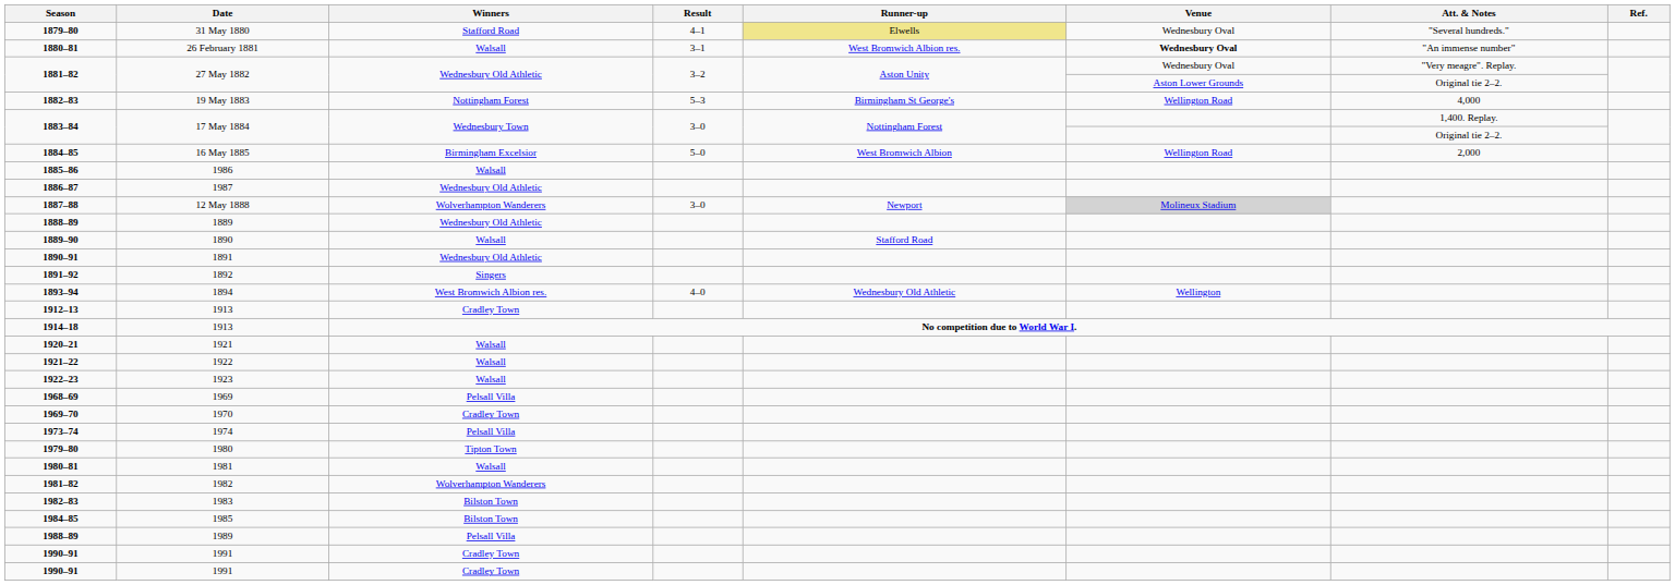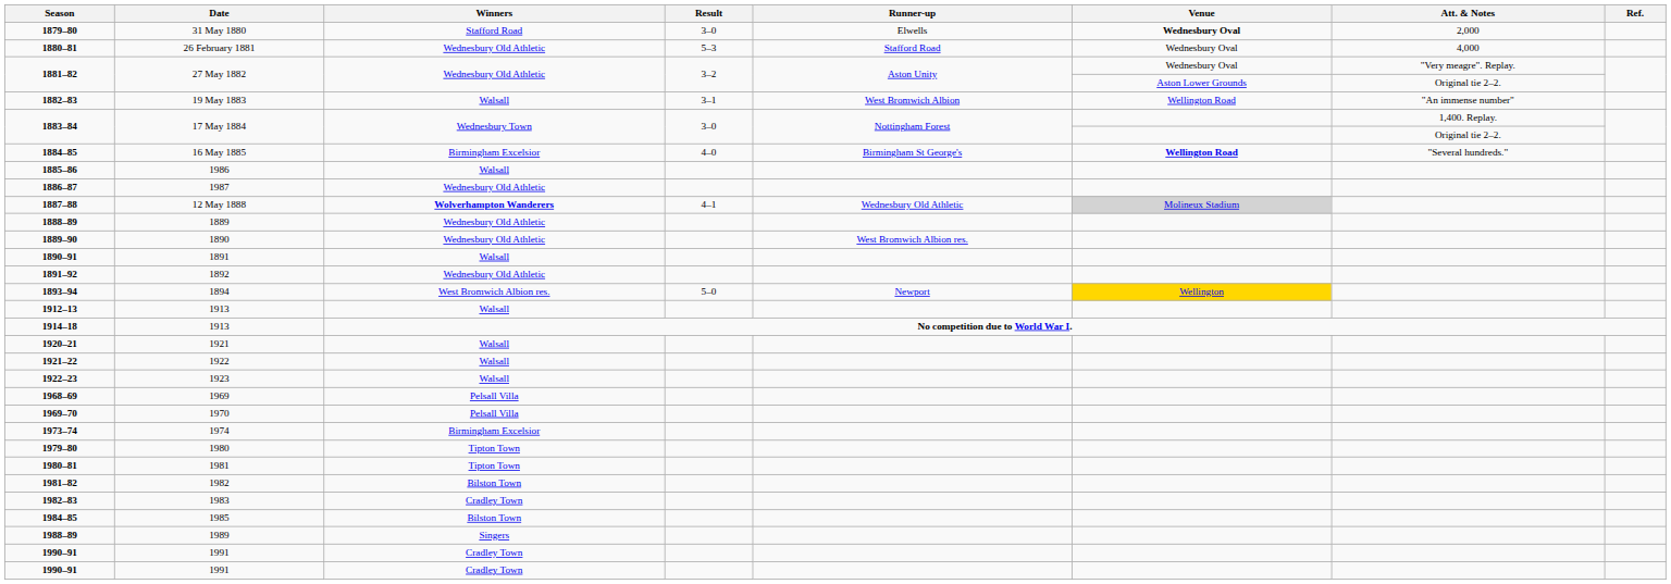1879–80 | Result: 4–1 -> 3–0
1879–80 | Runner-up: khaki background -> no background
1879–80 | Venue: normal -> bold
1879–80 | Att. & Notes: "Several hundreds." -> 2,000
1880–81 | Winners: Walsall -> Wednesbury Old Athletic
1880–81 | Result: 3–1 -> 5–3
1880–81 | Runner-up: West Bromwich Albion res. -> Stafford Road
1880–81 | Venue: bold -> normal
1880–81 | Att. & Notes: "An immense number" -> 4,000
1882–83 | Winners: Nottingham Forest -> Walsall
1882–83 | Result: 5–3 -> 3–1
1882–83 | Runner-up: Birmingham St George's -> West Bromwich Albion
1882–83 | Att. & Notes: 4,000 -> "An immense number"
1884–85 | Result: 5–0 -> 4–0
1884–85 | Runner-up: West Bromwich Albion -> Birmingham St George's
1884–85 | Venue: normal -> bold
1884–85 | Att. & Notes: 2,000 -> "Several hundreds."
1887–88 | Winners: normal -> bold
1887–88 | Result: 3–0 -> 4–1
1887–88 | Runner-up: Newport -> Wednesbury Old Athletic
1889–90 | Winners: Walsall -> Wednesbury Old Athletic
1889–90 | Runner-up: Stafford Road -> West Bromwich Albion res.
1890–91 | Winners: Wednesbury Old Athletic -> Walsall
1891–92 | Winners: Singers -> Wednesbury Old Athletic
1893–94 | Result: 4–0 -> 5–0
1893–94 | Runner-up: Wednesbury Old Athletic -> Newport
1893–94 | Venue: no background -> gold background
1912–13 | Winners: Cradley Town -> Walsall
1969–70 | Winners: Cradley Town -> Pelsall Villa
1973–74 | Winners: Pelsall Villa -> Birmingham Excelsior
1980–81 | Winners: Walsall -> Tipton Town
1981–82 | Winners: Wolverhampton Wanderers -> Bilston Town
1982–83 | Winners: Bilston Town -> Cradley Town
1988–89 | Winners: Pelsall Villa -> Singers
